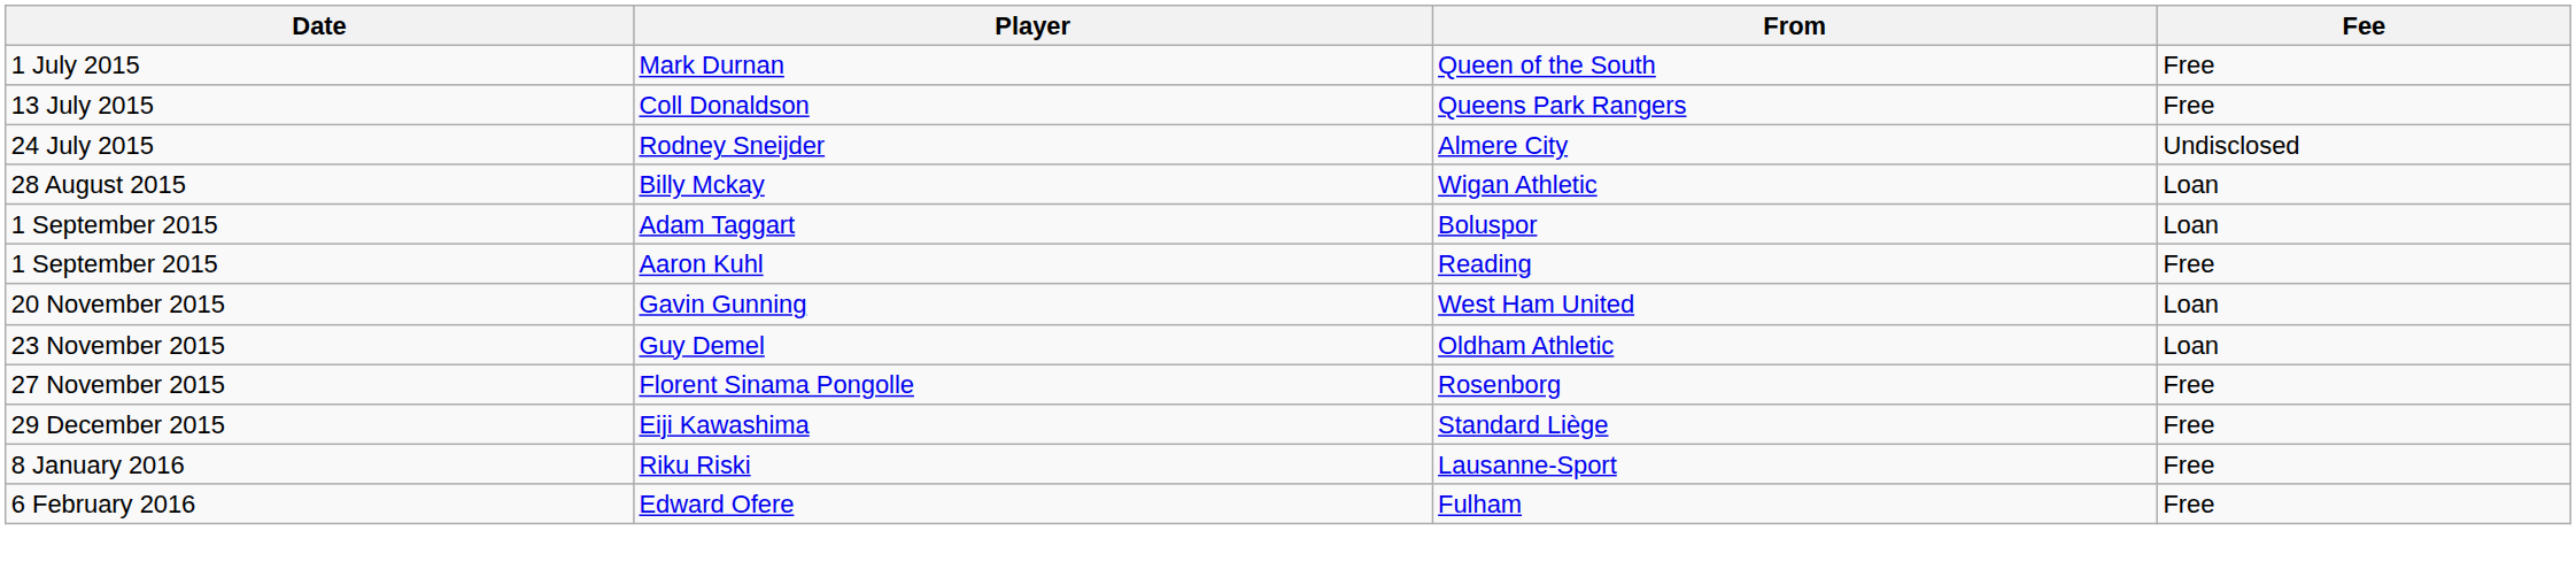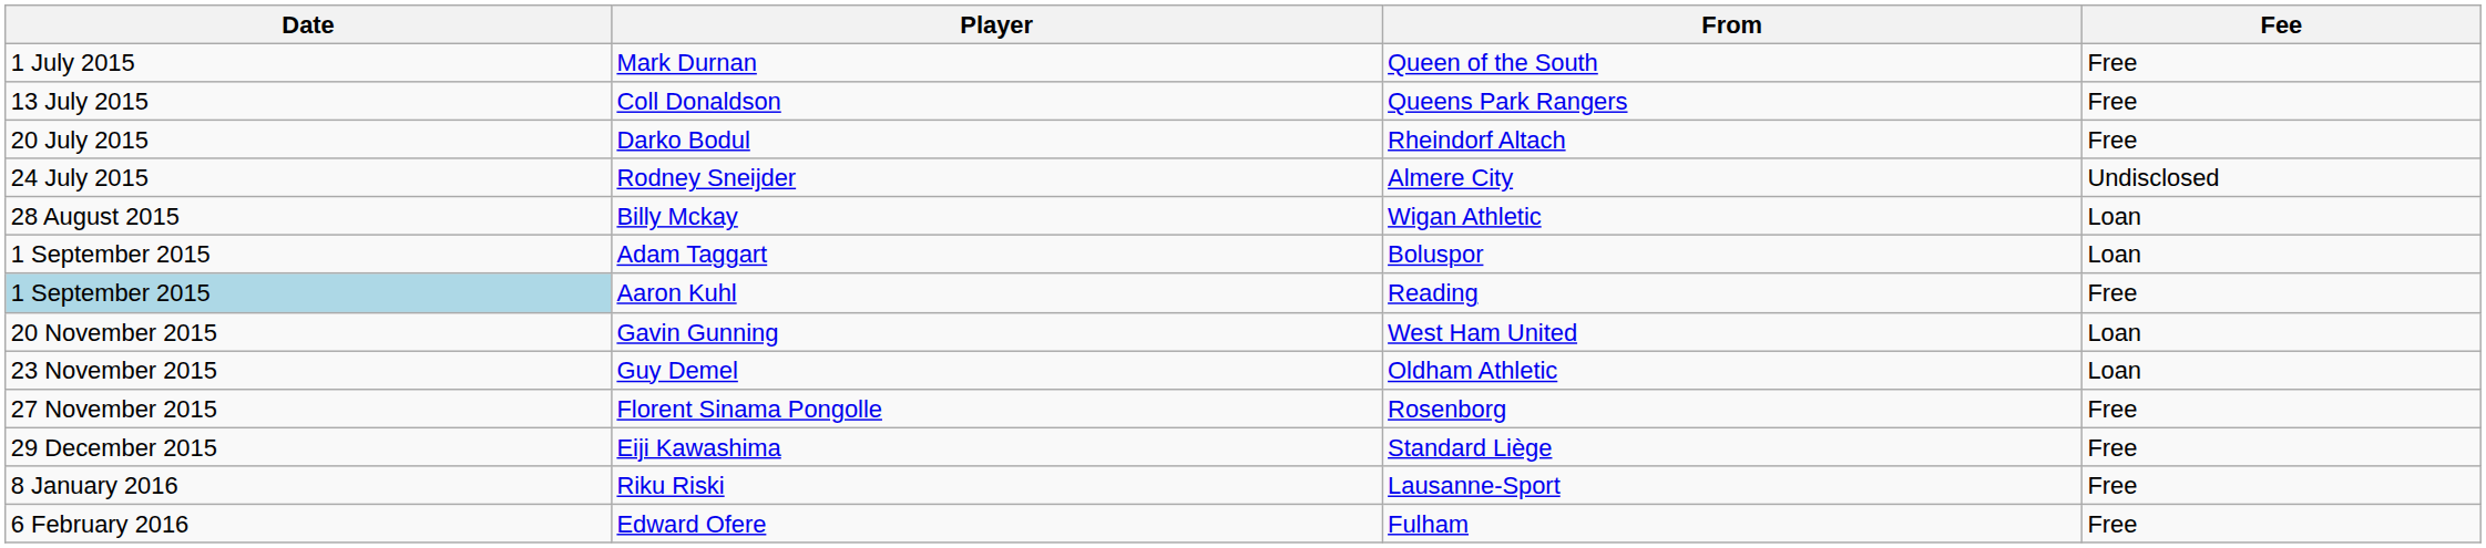+ row: 20 July 2015 | Darko Bodul | Rheindorf Altach | Free
Aaron Kuhl | Date: no background -> lightblue background
